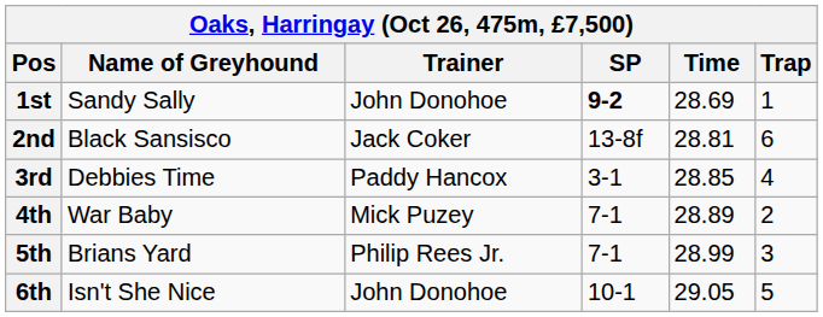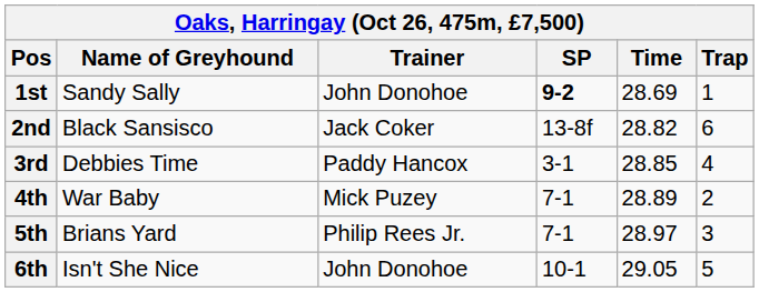2nd | Time: 28.81 -> 28.82
5th | Time: 28.99 -> 28.97
